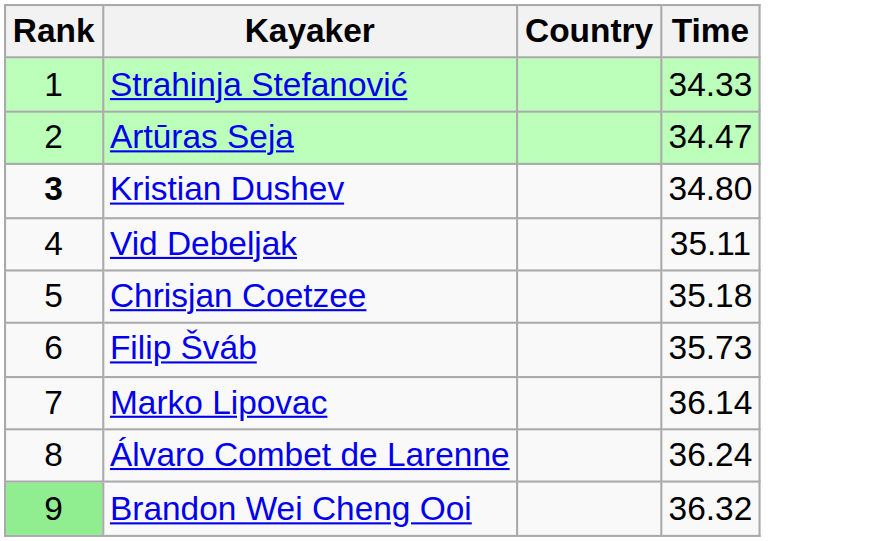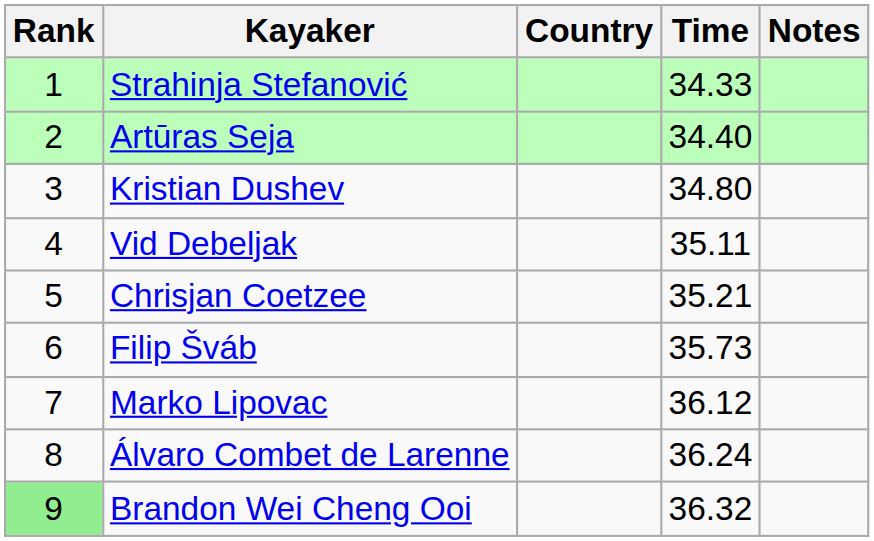+ column: Notes
Artūras Seja | Time: 34.47 -> 34.40
Kristian Dushev | Rank: bold -> normal
Chrisjan Coetzee | Time: 35.18 -> 35.21
Marko Lipovac | Time: 36.14 -> 36.12
